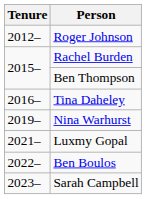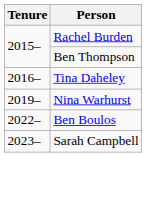- row: 2012– | Roger Johnson
- row: 2021– | Luxmy Gopal
